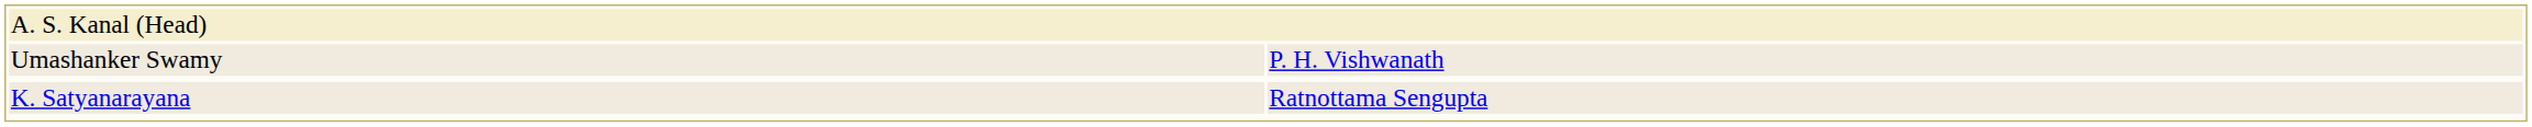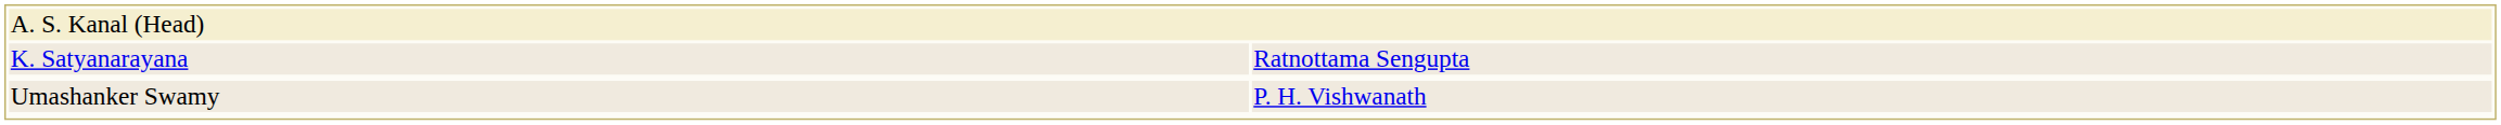rows swapped: Umashanker Swamy <-> K. Satyanarayana
